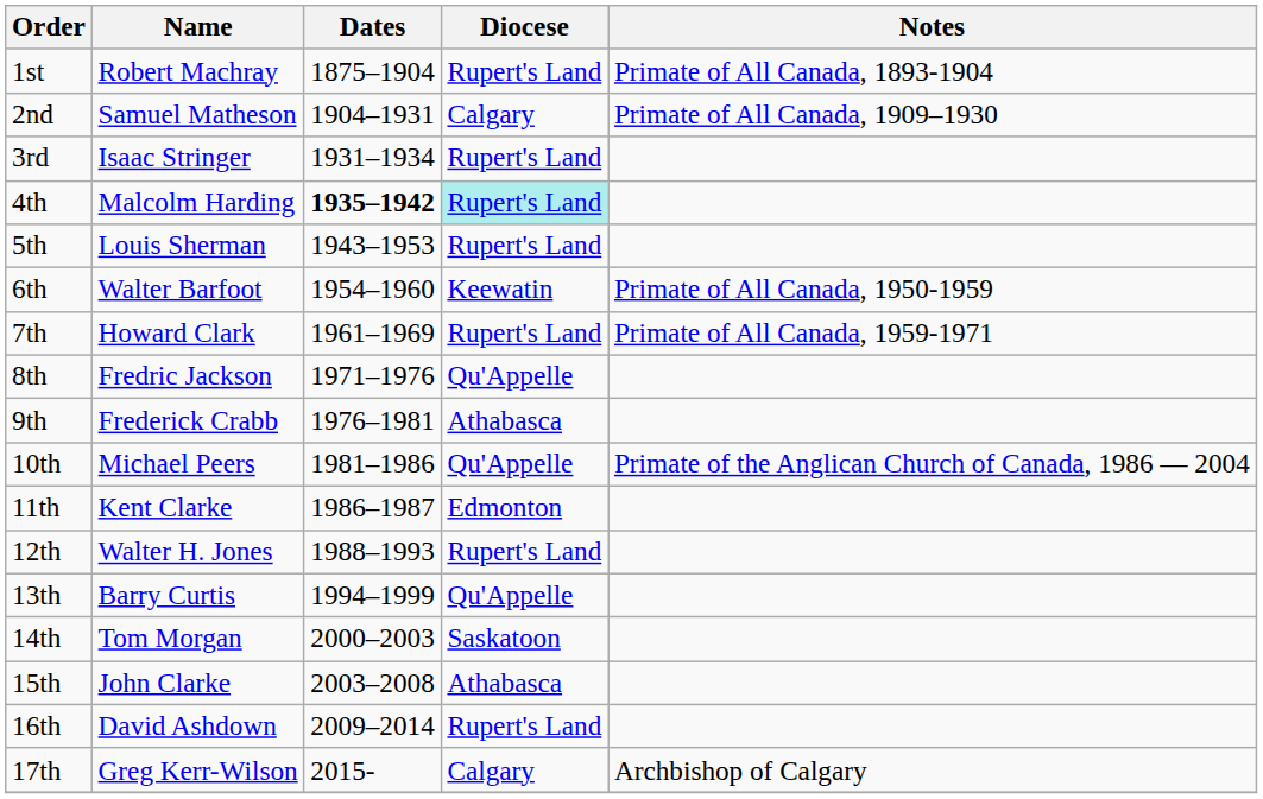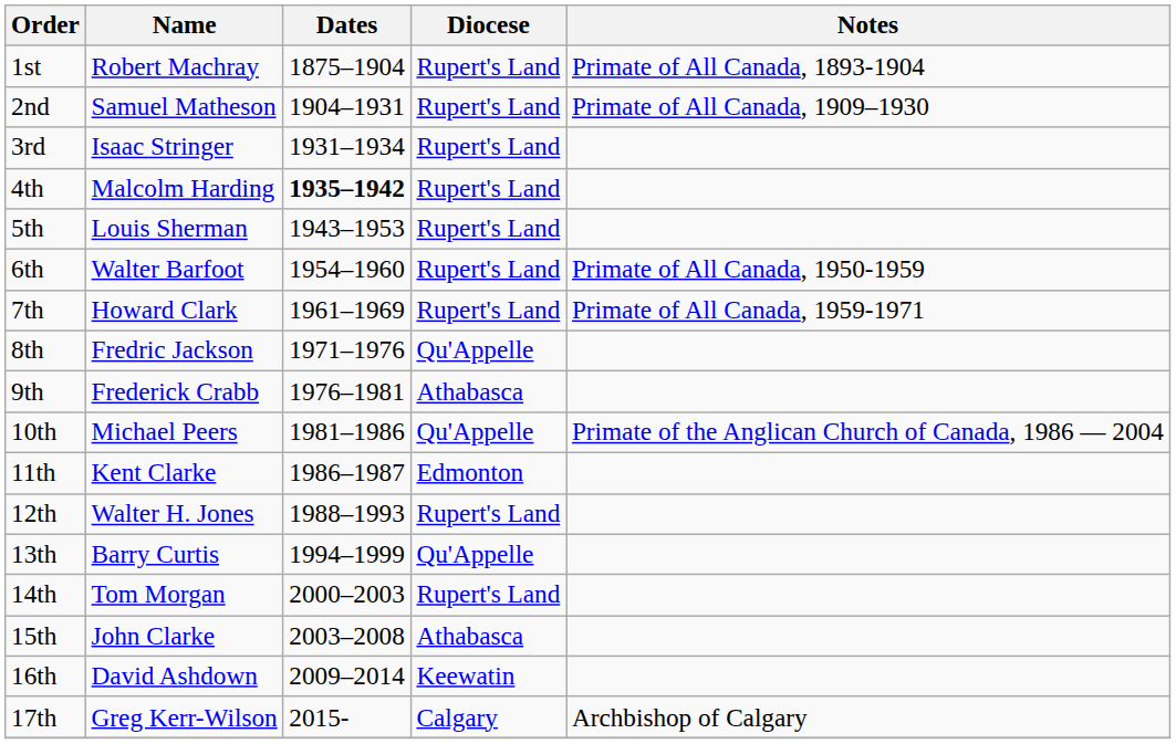2nd | Diocese: Calgary -> Rupert's Land
4th | Diocese: paleturquoise background -> no background
6th | Diocese: Keewatin -> Rupert's Land
14th | Diocese: Saskatoon -> Rupert's Land
16th | Diocese: Rupert's Land -> Keewatin
